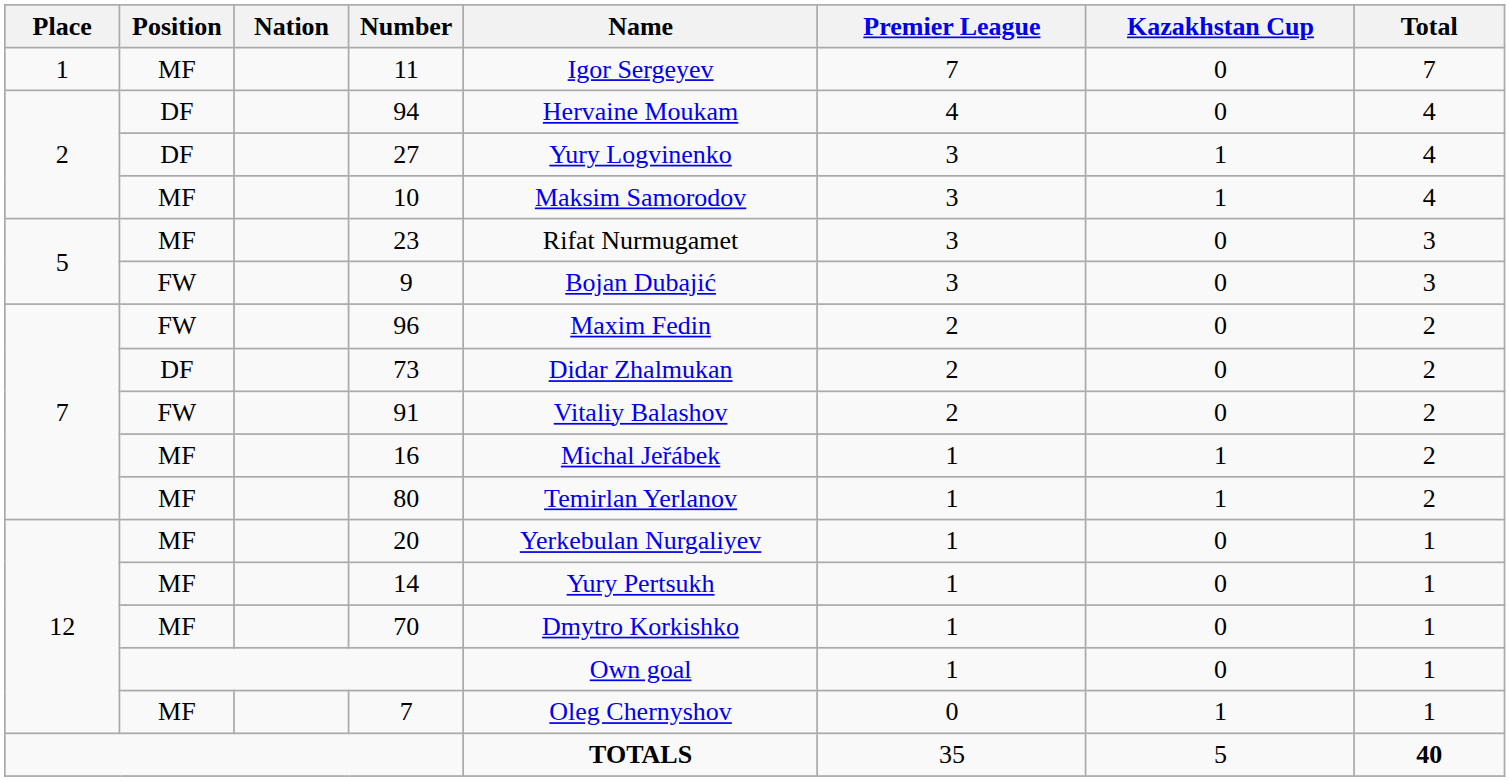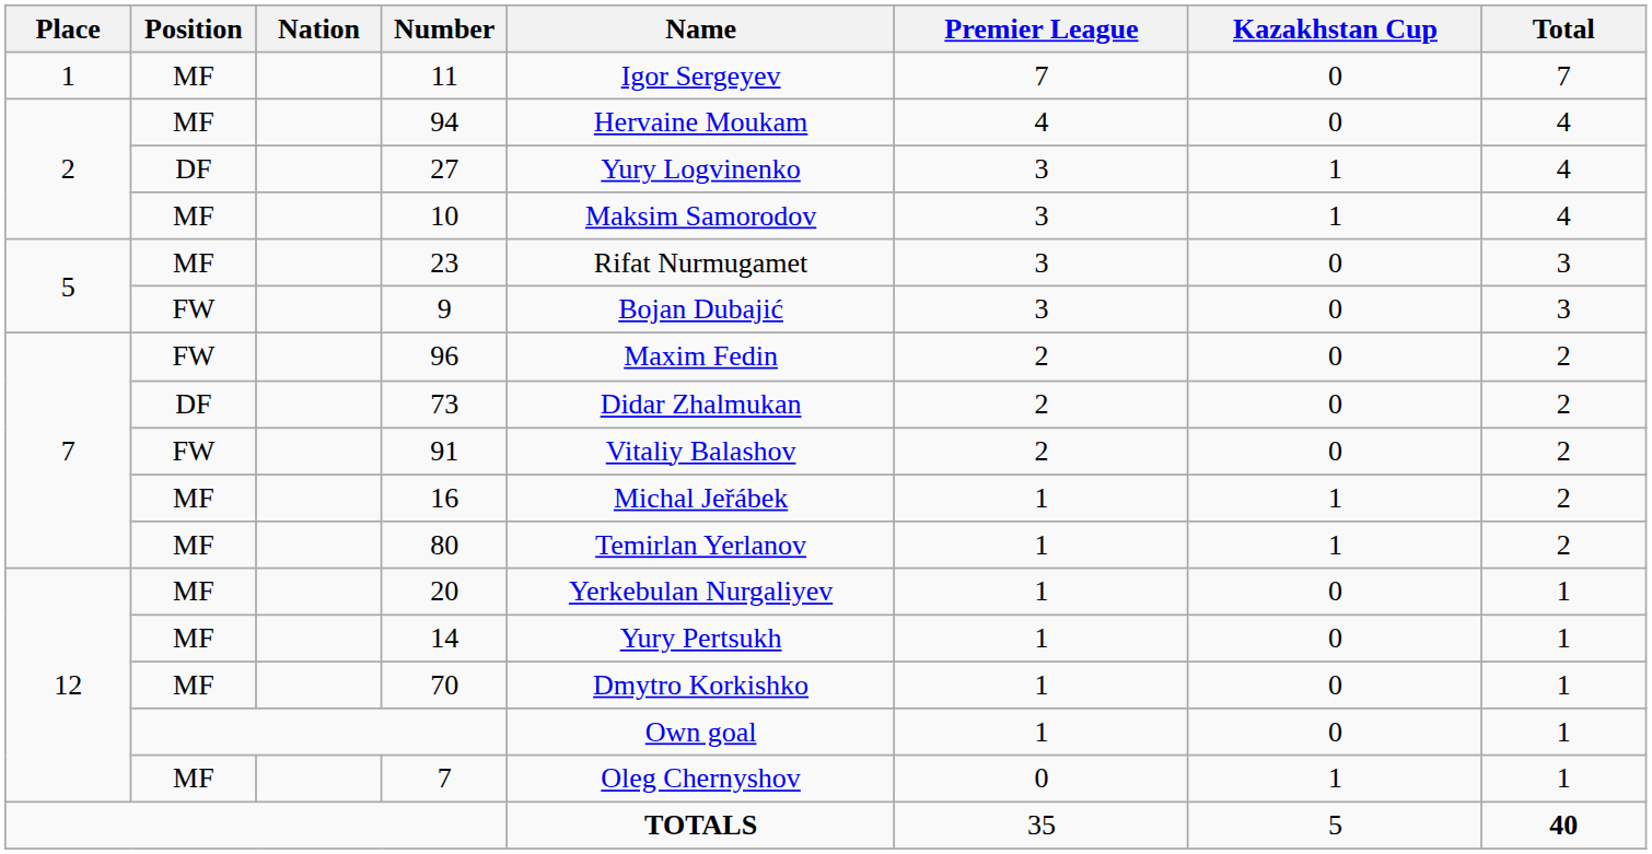94 | Position: DF -> MF
